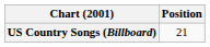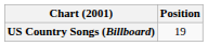US Country Songs (Billboard) | Position: 21 -> 19
